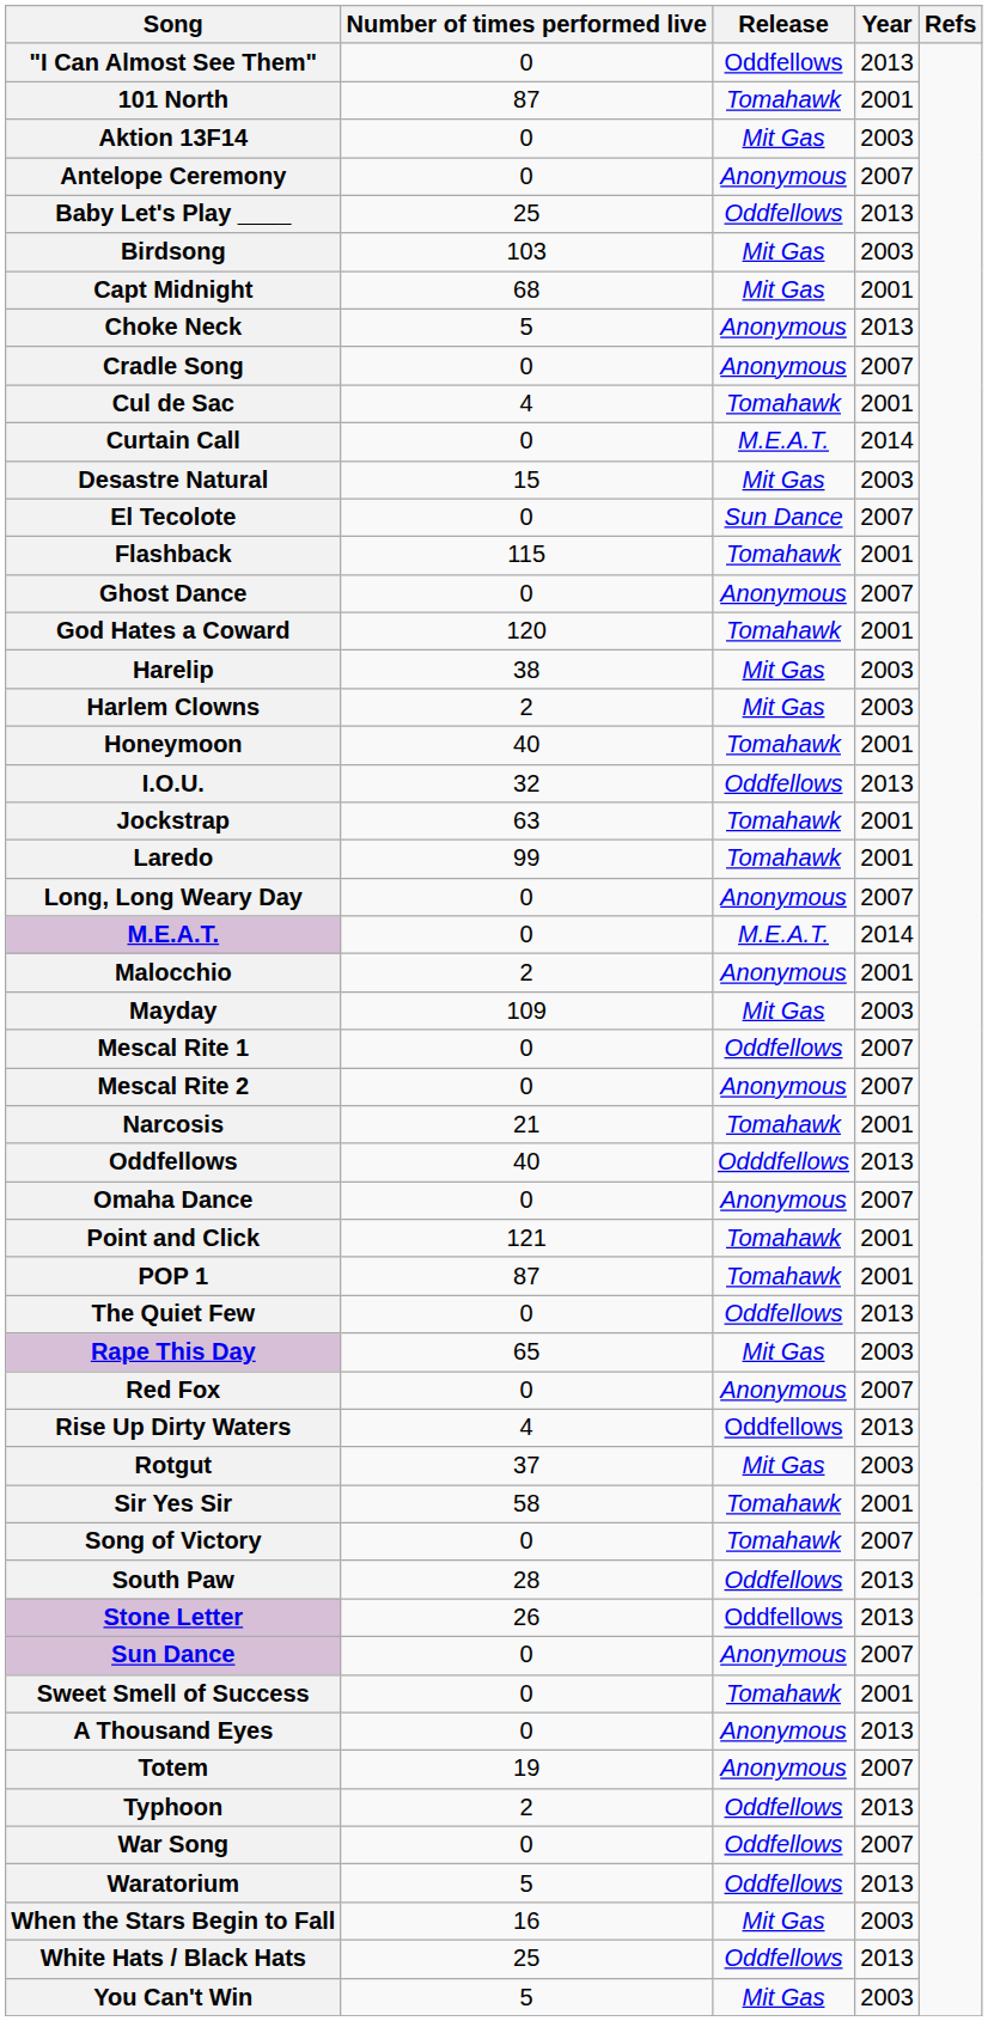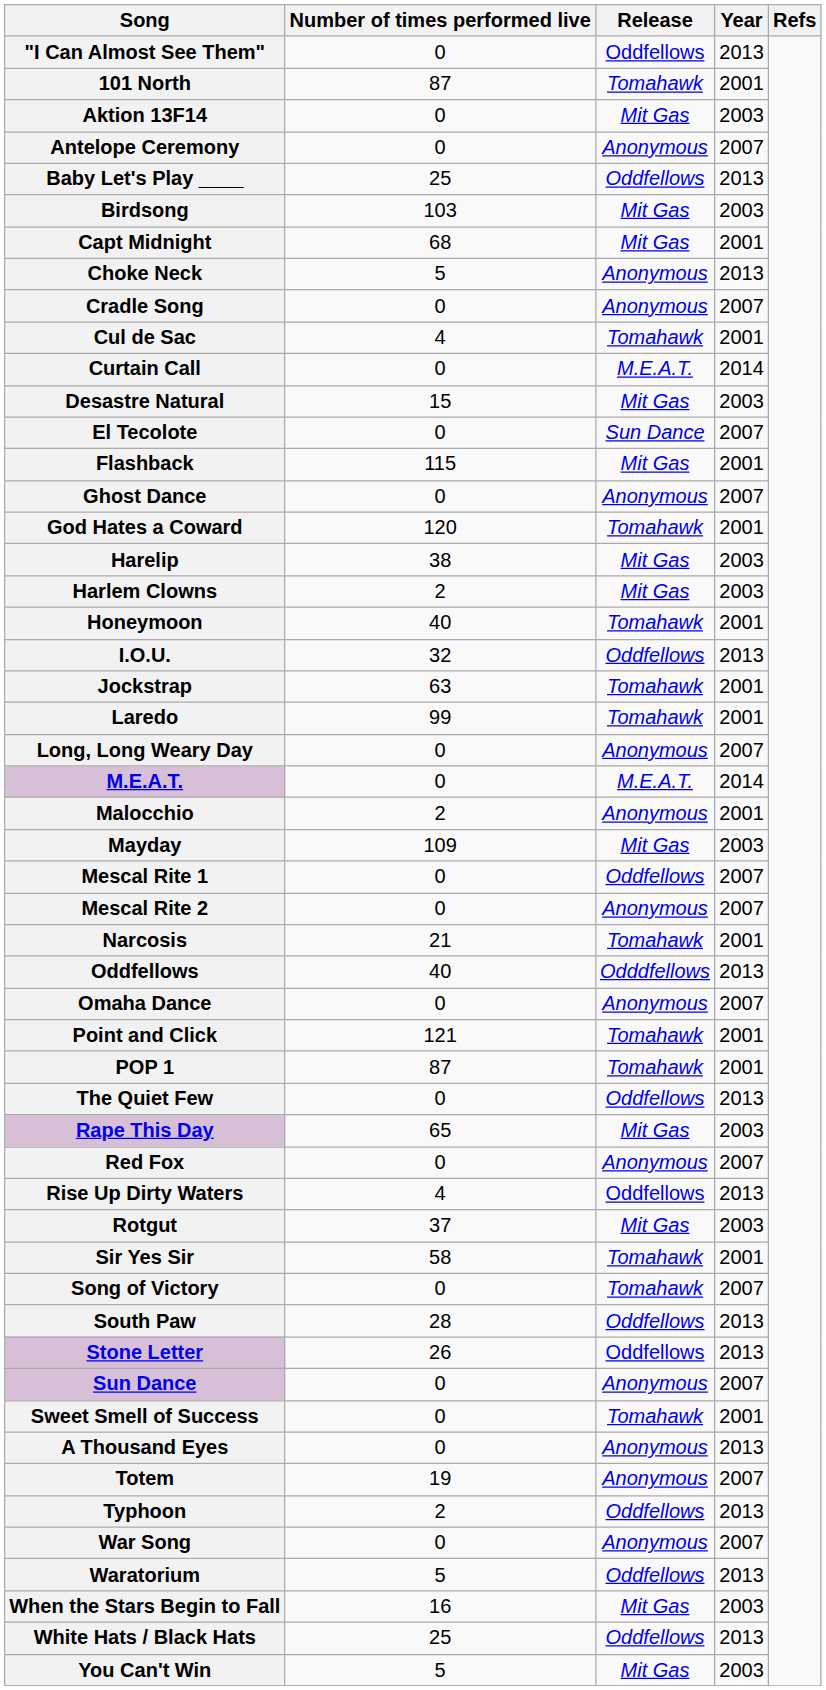Flashback | Release: Tomahawk -> Mit Gas
War Song | Release: Oddfellows -> Anonymous
